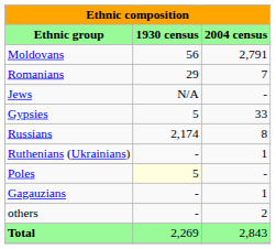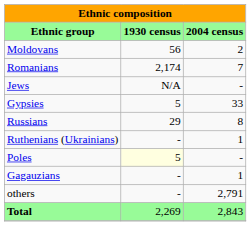Moldovans | column 3: 2,791 -> 2
Romanians | column 2: 29 -> 2,174
Russians | column 2: 2,174 -> 29
others | column 3: 2 -> 2,791
